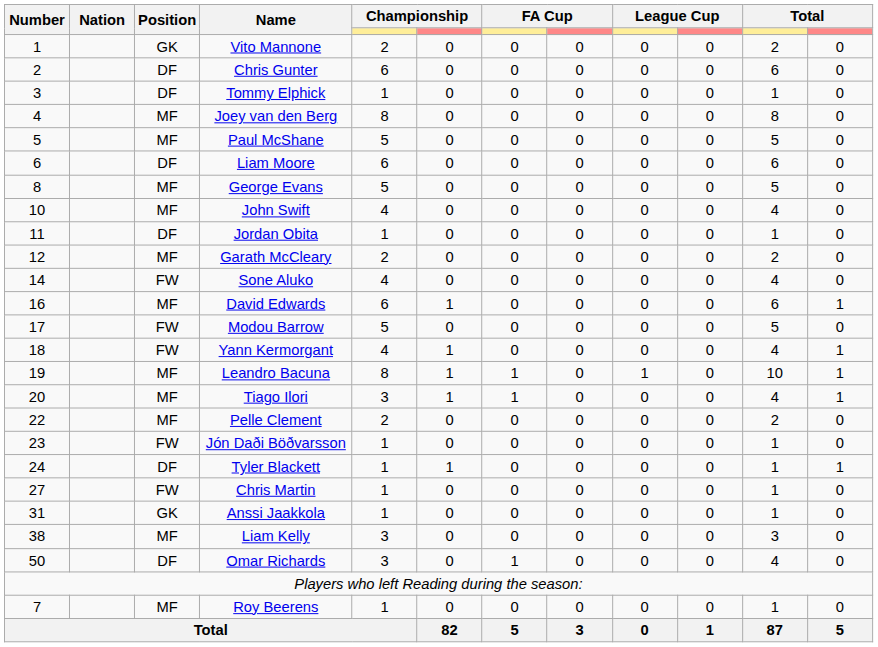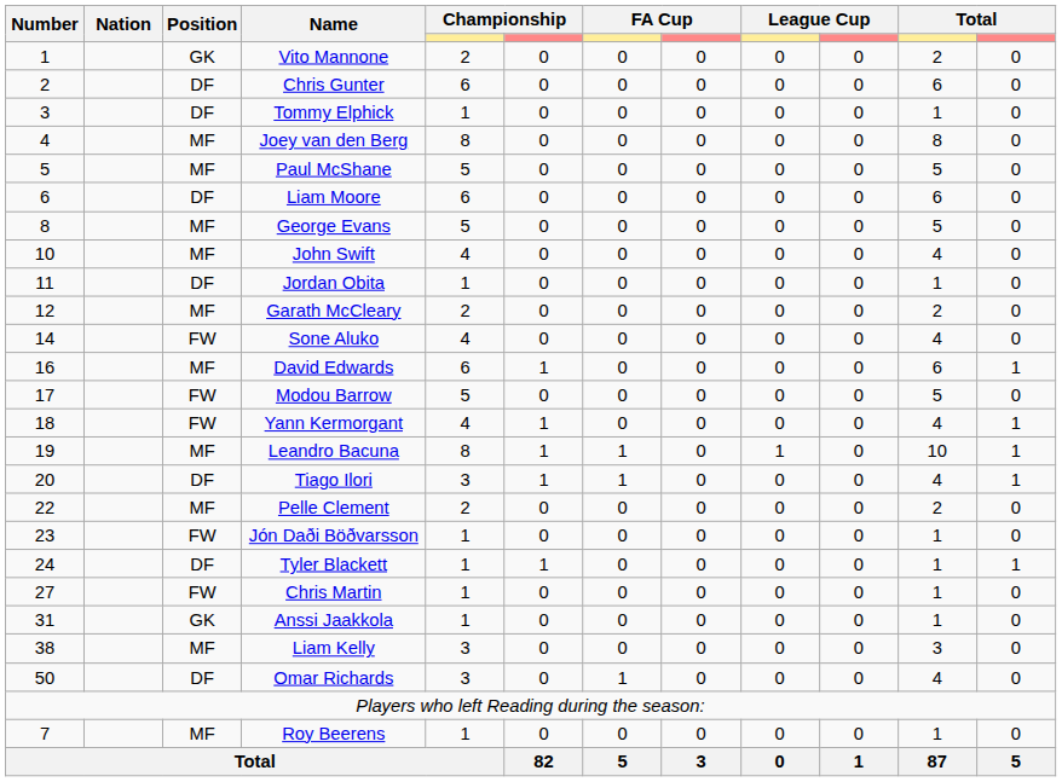Tiago Ilori | Position: MF -> DF
